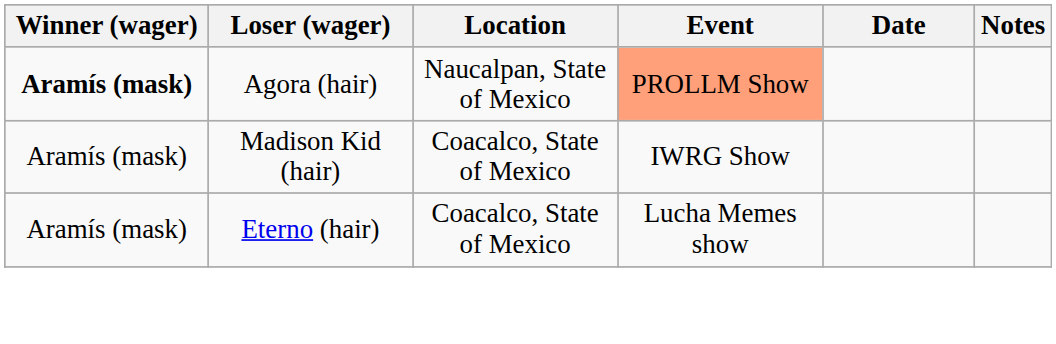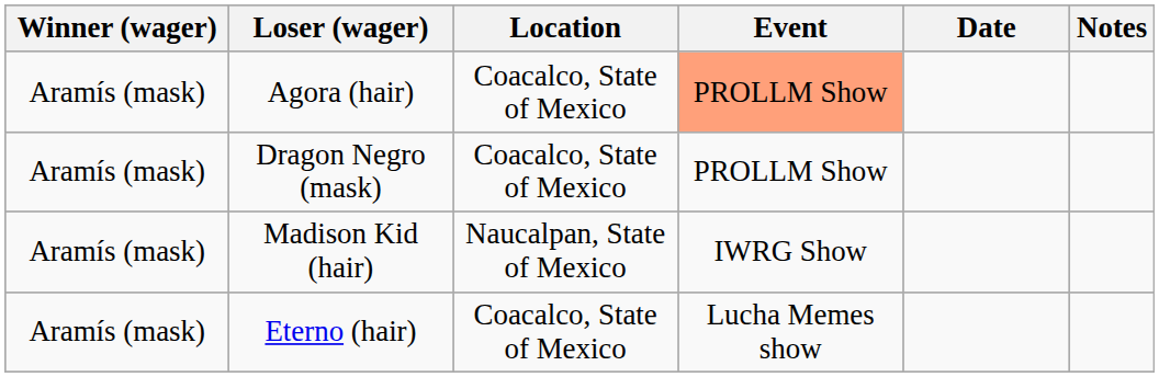Agora (hair) | Winner (wager): bold -> normal
Agora (hair) | Location: Naucalpan, State of Mexico -> Coacalco, State of Mexico
+ row: Aramís (mask) | Dragon Negro (mask) | Coacalco, State of Mexico | PROLLM Show
Madison Kid (hair) | Location: Coacalco, State of Mexico -> Naucalpan, State of Mexico
